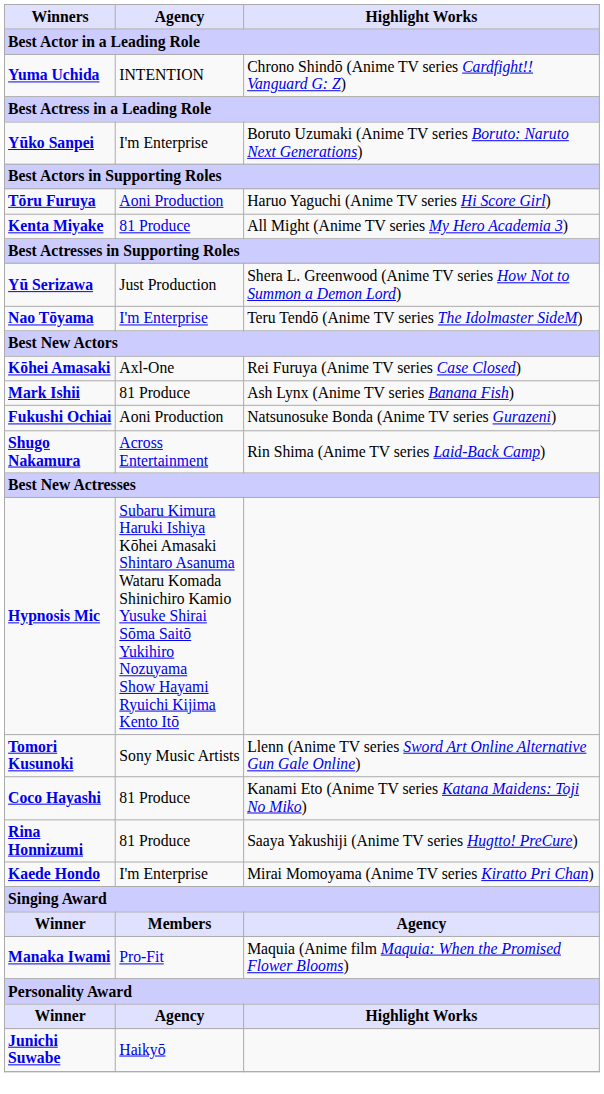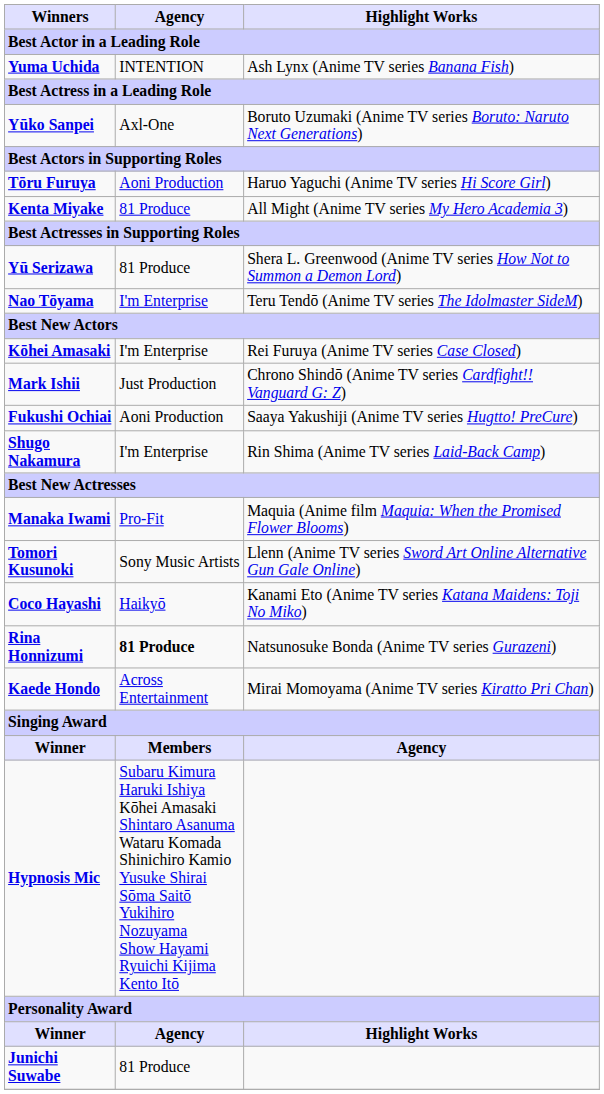Yuma Uchida | Highlight Works: Chrono Shindō (Anime TV series Cardfight!! Vanguard G: Z) -> Ash Lynx (Anime TV series Banana Fish)
Yūko Sanpei | Agency: I'm Enterprise -> Axl-One
Yū Serizawa | Agency: Just Production -> 81 Produce
Kōhei Amasaki | Agency: Axl-One -> I'm Enterprise
Mark Ishii | Agency: 81 Produce -> Just Production
Mark Ishii | Highlight Works: Ash Lynx (Anime TV series Banana Fish) -> Chrono Shindō (Anime TV series Cardfight!! Vanguard G: Z)
Fukushi Ochiai | Highlight Works: Natsunosuke Bonda (Anime TV series Gurazeni) -> Saaya Yakushiji (Anime TV series Hugtto! PreCure)
Shugo Nakamura | Agency: Across Entertainment -> I'm Enterprise
rows swapped: Manaka Iwami <-> Hypnosis Mic
Coco Hayashi | Agency: 81 Produce -> Haikyō
Rina Honnizumi | Agency: normal -> bold
Rina Honnizumi | Highlight Works: Saaya Yakushiji (Anime TV series Hugtto! PreCure) -> Natsunosuke Bonda (Anime TV series Gurazeni)
Kaede Hondo | Agency: I'm Enterprise -> Across Entertainment
Junichi Suwabe | Agency: Haikyō -> 81 Produce
